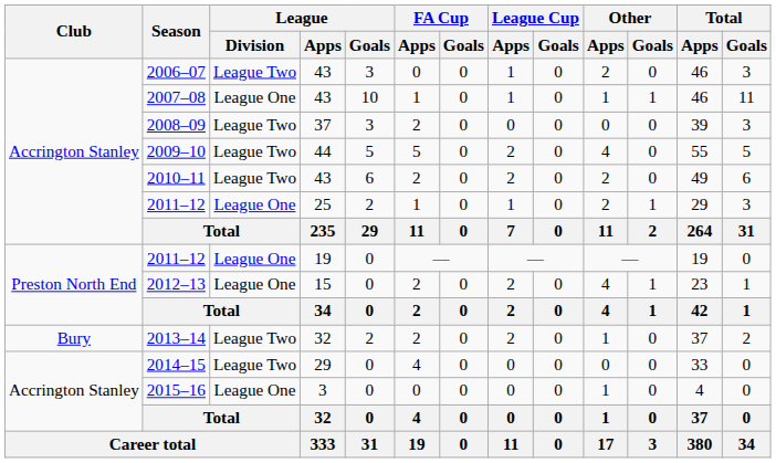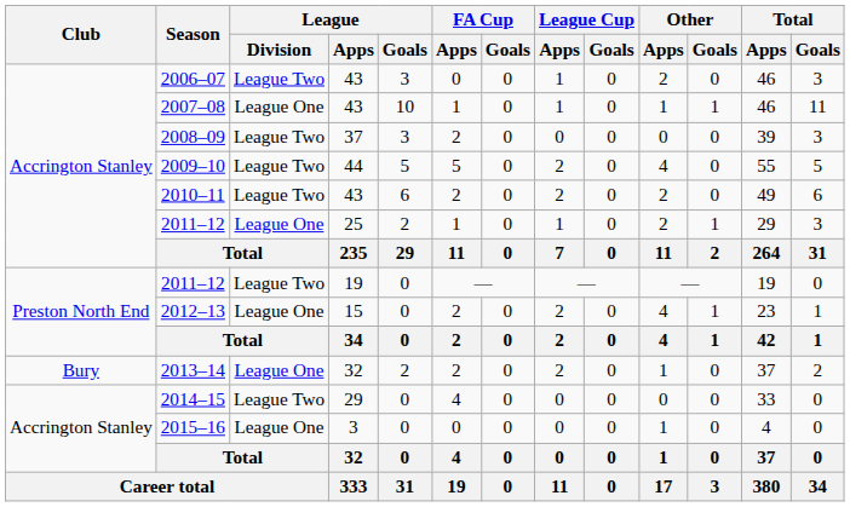2011–12 / 19 | League / Division: League One -> League Two
2013–14 | League / Division: League Two -> League One
